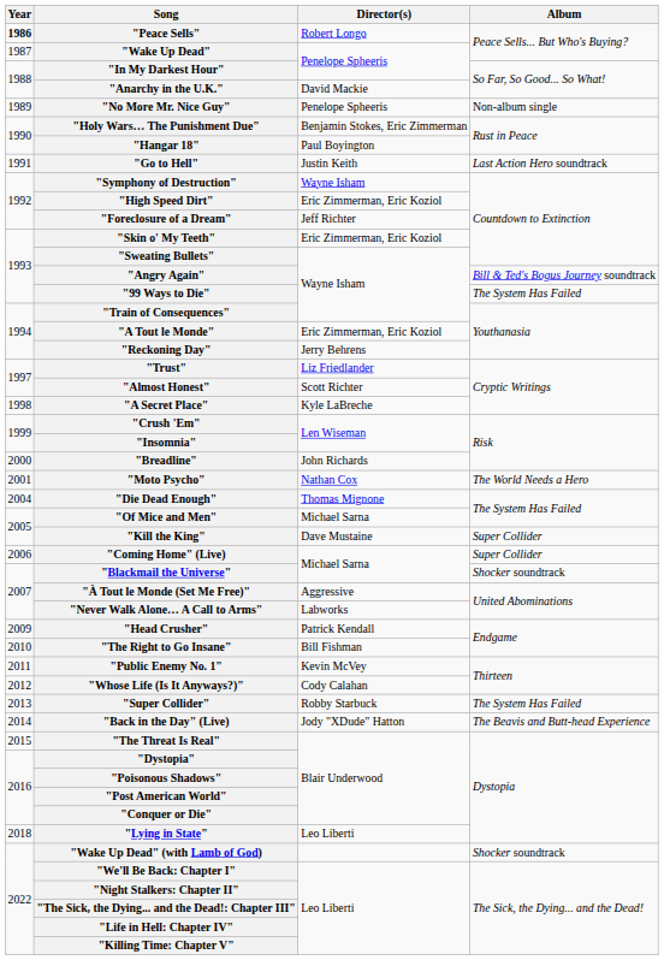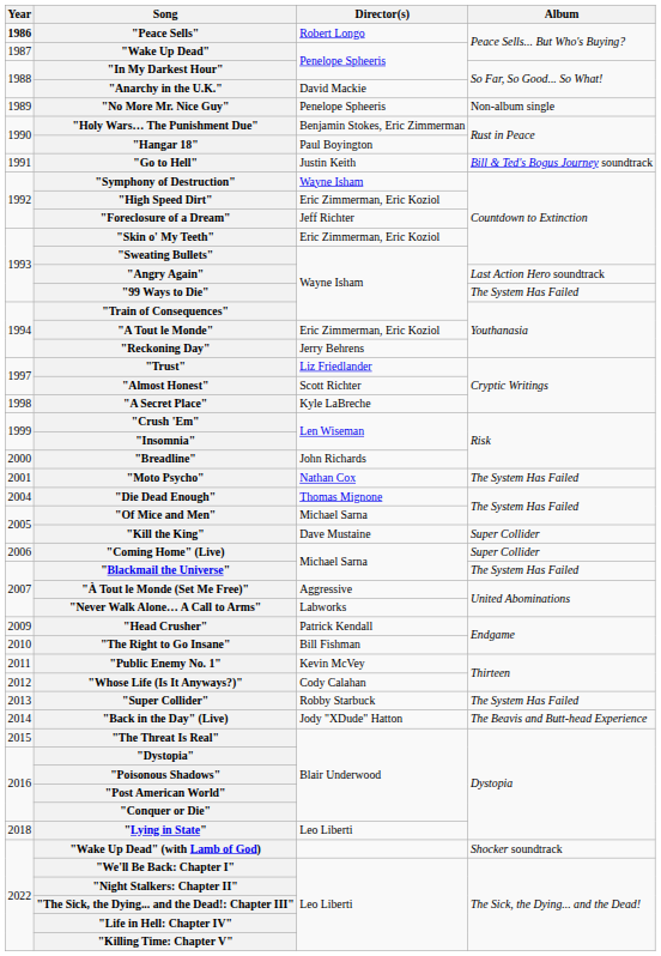"Go to Hell" | Album: Last Action Hero soundtrack -> Bill & Ted's Bogus Journey soundtrack
"Angry Again" | Album: Bill & Ted's Bogus Journey soundtrack -> Last Action Hero soundtrack
"Moto Psycho" | Album: The World Needs a Hero -> The System Has Failed
"Blackmail the Universe" | Album: Shocker soundtrack -> The System Has Failed
